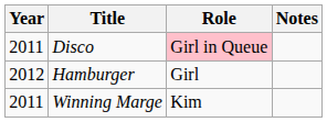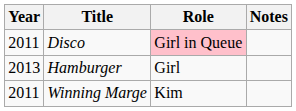Hamburger | Year: 2012 -> 2013
